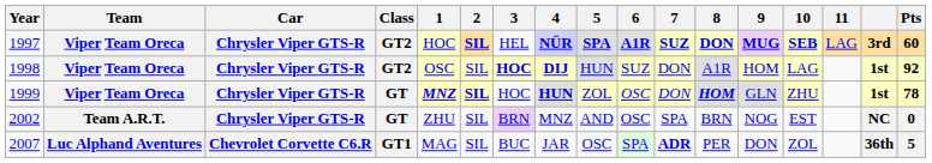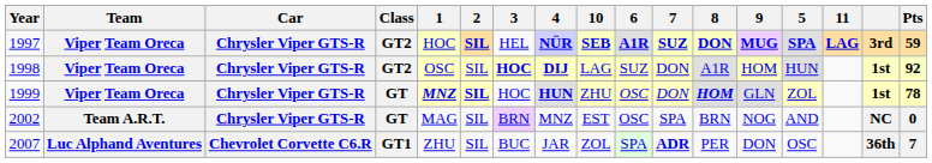columns swapped: 5 <-> 10
1997 | 11: normal -> bold
1997 | Pts: 60 -> 59
2002 | 1: ZHU -> MAG
2007 | 1: MAG -> ZHU
2007 | Pts: 5 -> 7
